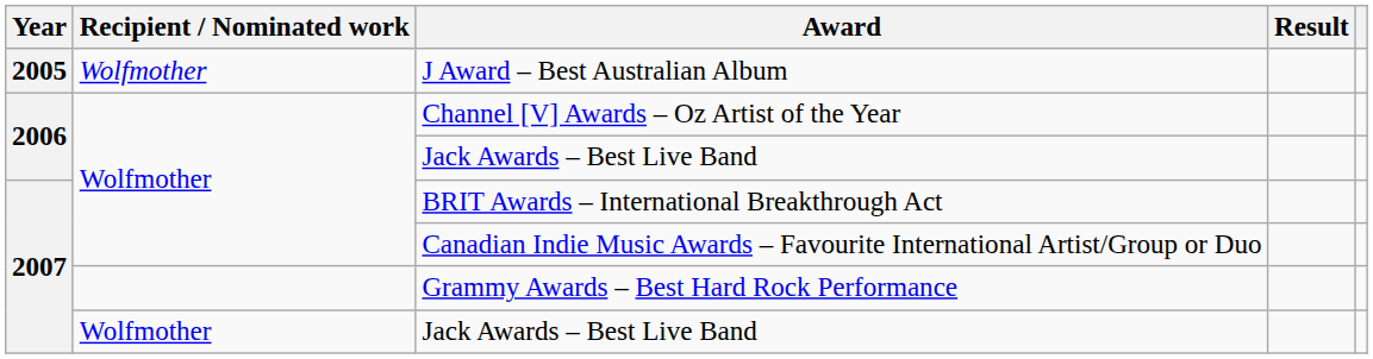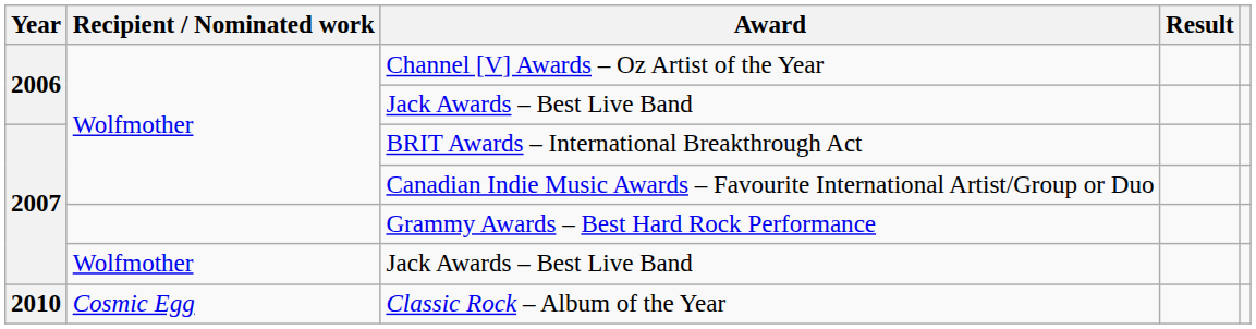- row: 2005 | Wolfmother | J Award – Best Australian Album
+ row: 2010 | Cosmic Egg | Classic Rock – Album of the Year
